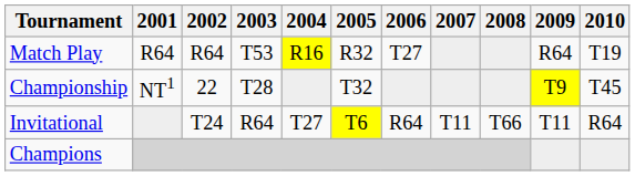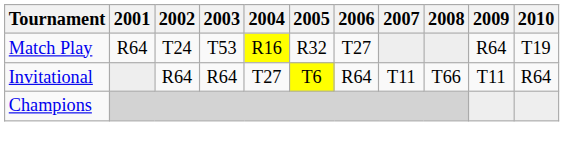Match Play | 2002: R64 -> T24
- row: Championship | NT1 | 22 | T28 | T32 | T9 | T45
Invitational | 2002: T24 -> R64
